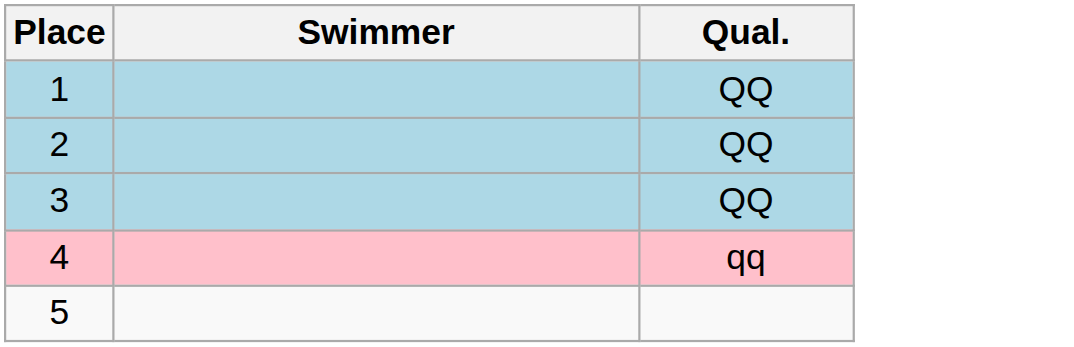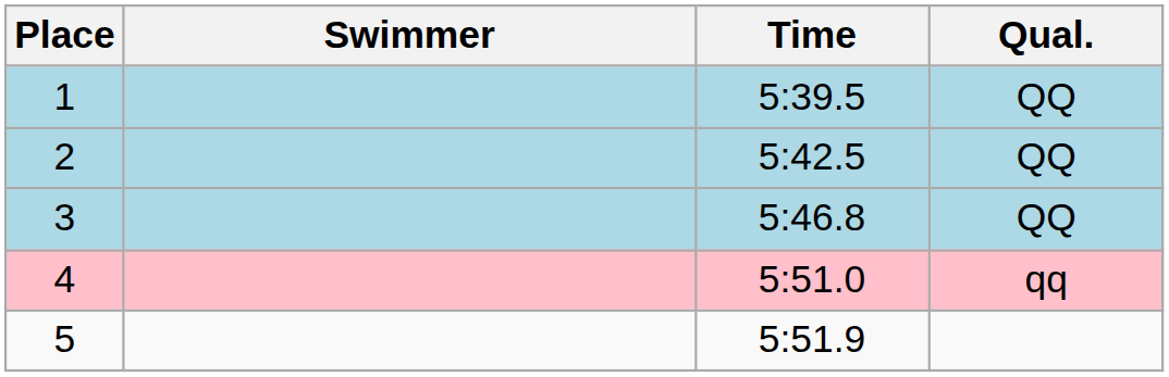+ column: Time | 5:39.5 | 5:42.5 | 5:46.8 | 5:51.0 | 5:51.9
